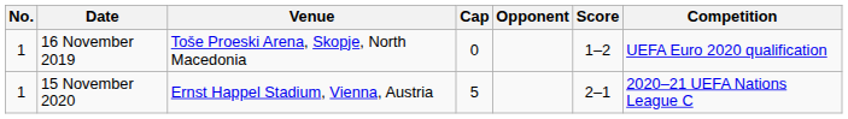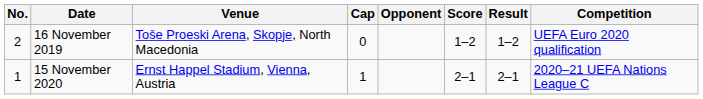+ column: Result | 1–2 | 2–1
16 November 2019 | No.: 1 -> 2
15 November 2020 | Cap: 5 -> 1
